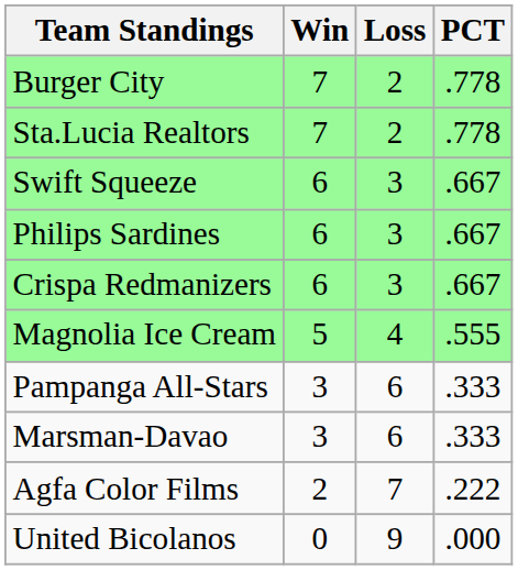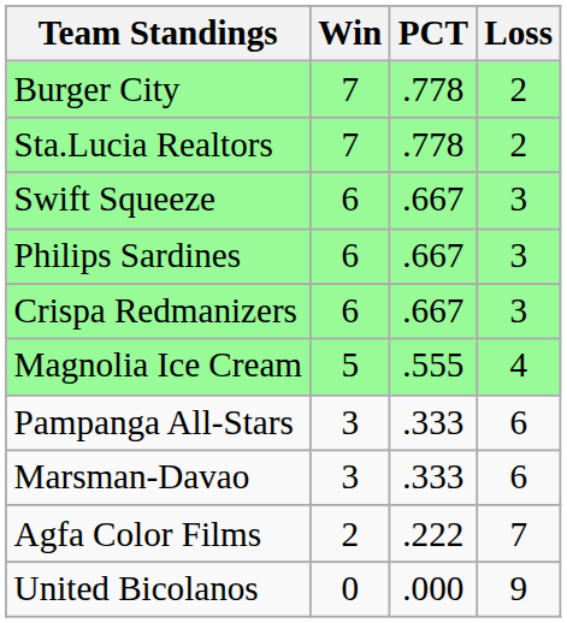columns swapped: Loss <-> PCT
